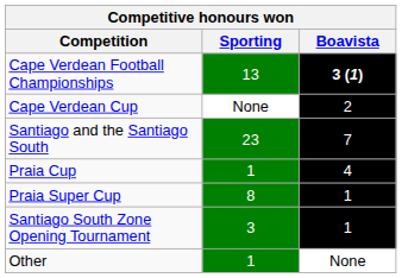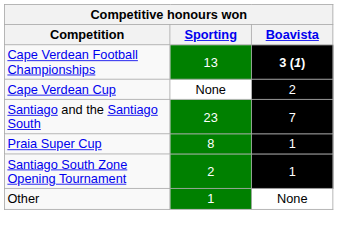- row: Praia Cup | 1 | 4
Santiago South Zone Opening Tournament | Sporting: 3 -> 2
